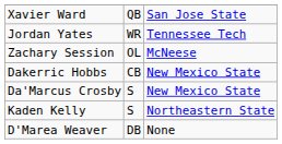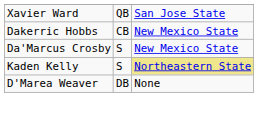- row: Jordan Yates | WR | Tennessee Tech
- row: Zachary Session | OL | McNeese
Kaden Kelly | column 3: no background -> khaki background
